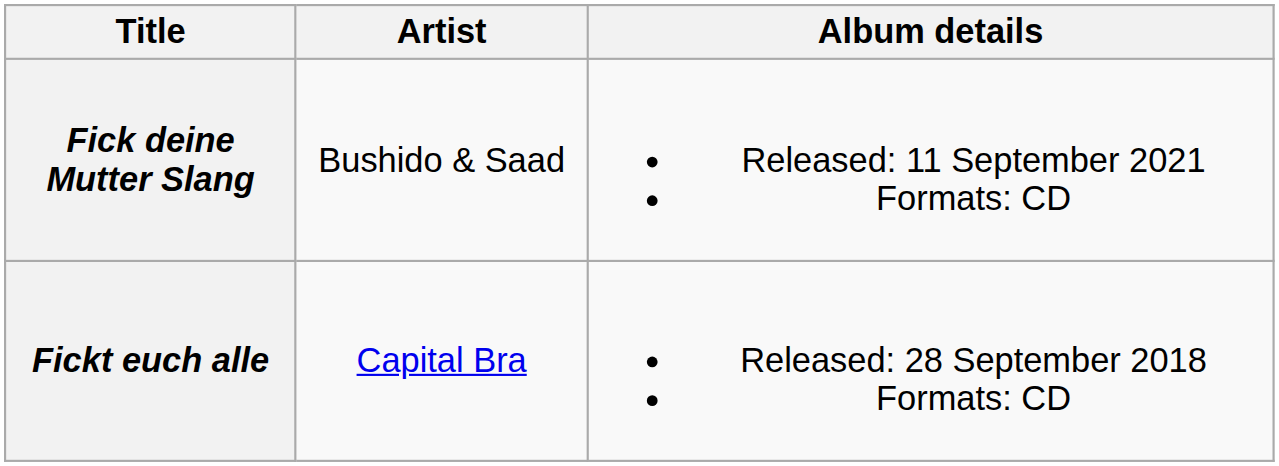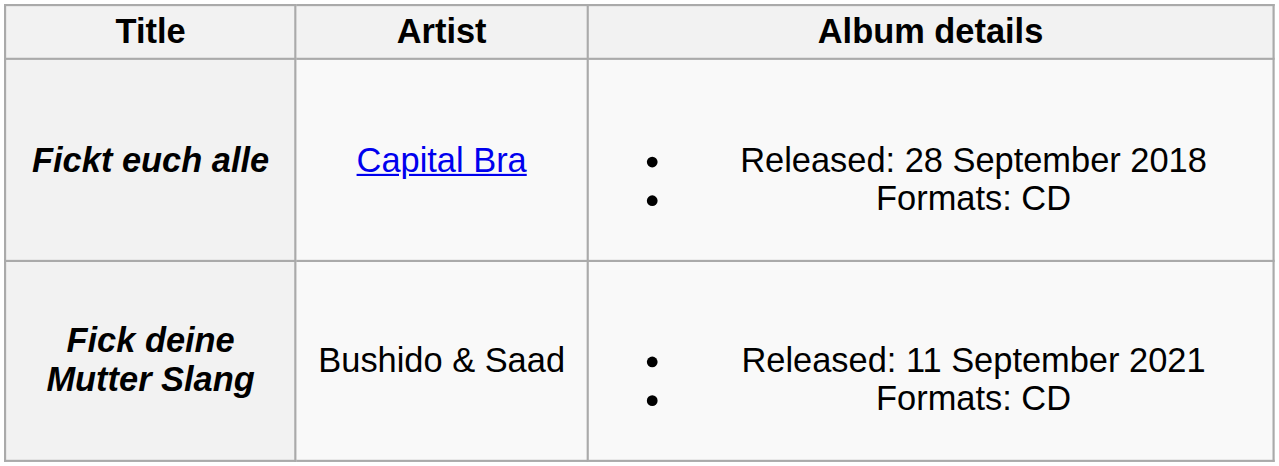rows swapped: Fickt euch alle <-> Fick deine Mutter Slang
